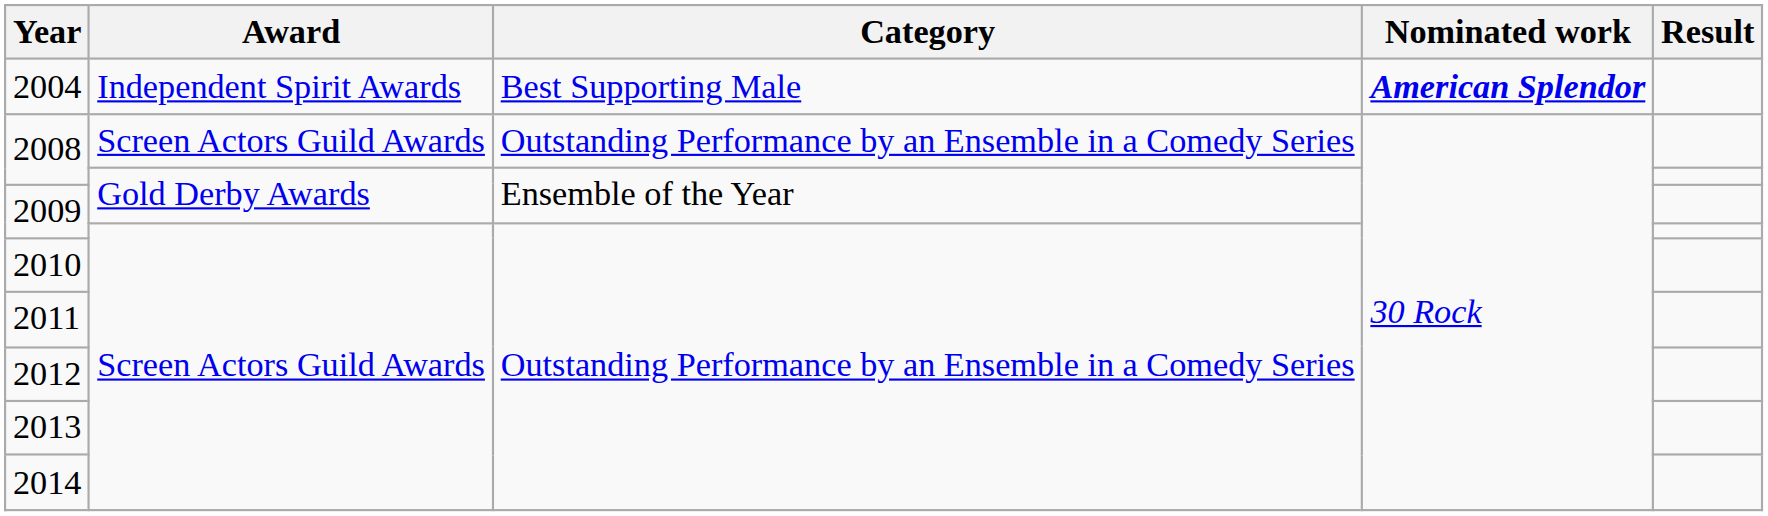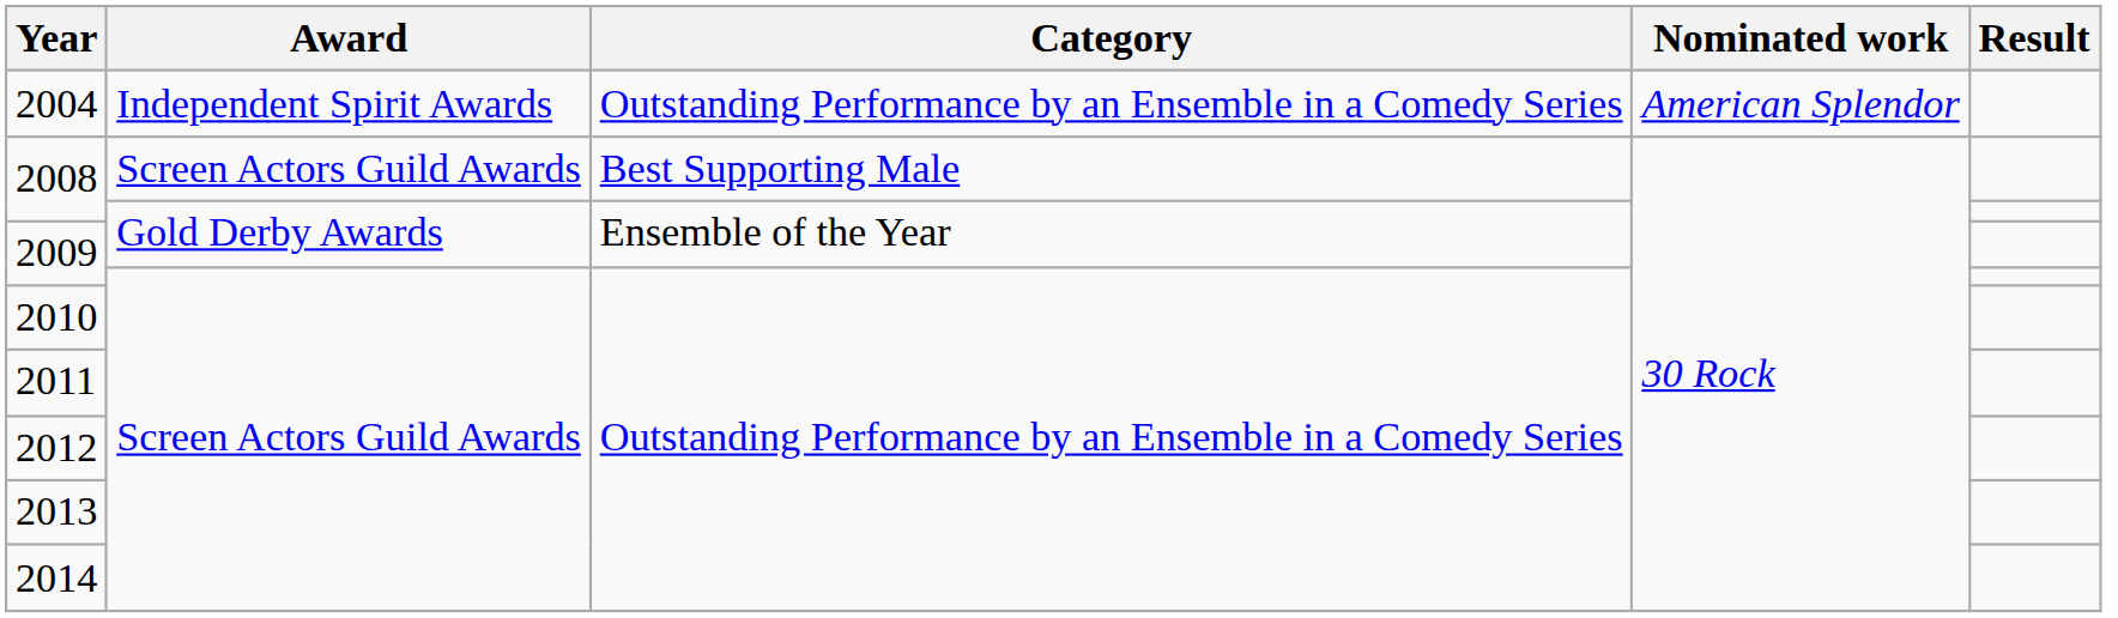2004 | Category: Best Supporting Male -> Outstanding Performance by an Ensemble in a Comedy Series
2004 | Nominated work: bold -> normal
2008 / Screen Actors Guild Awards | Category: Outstanding Performance by an Ensemble in a Comedy Series -> Best Supporting Male
